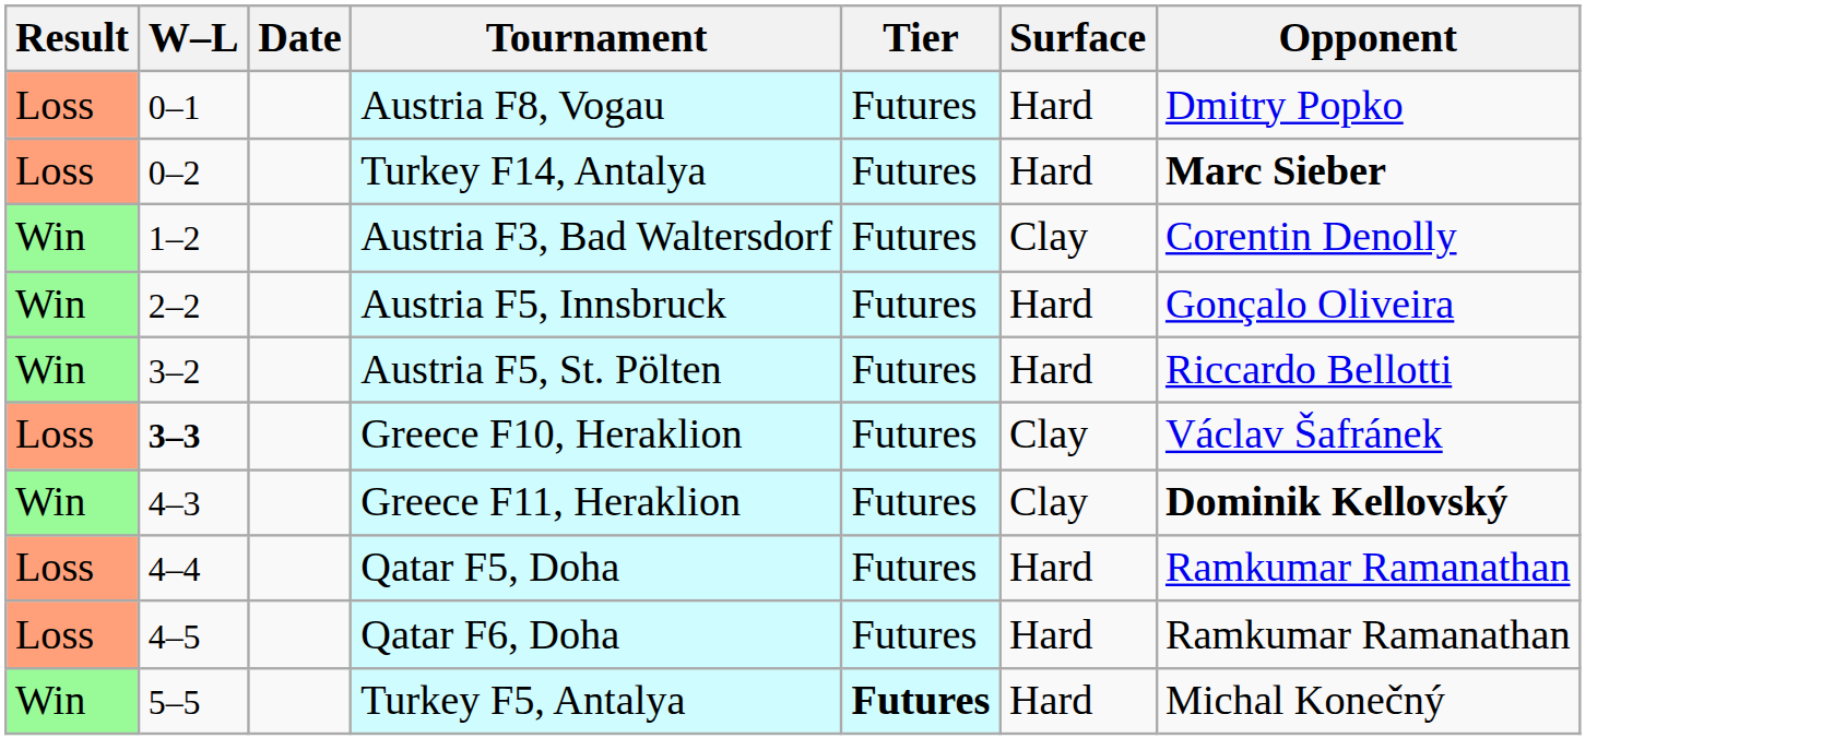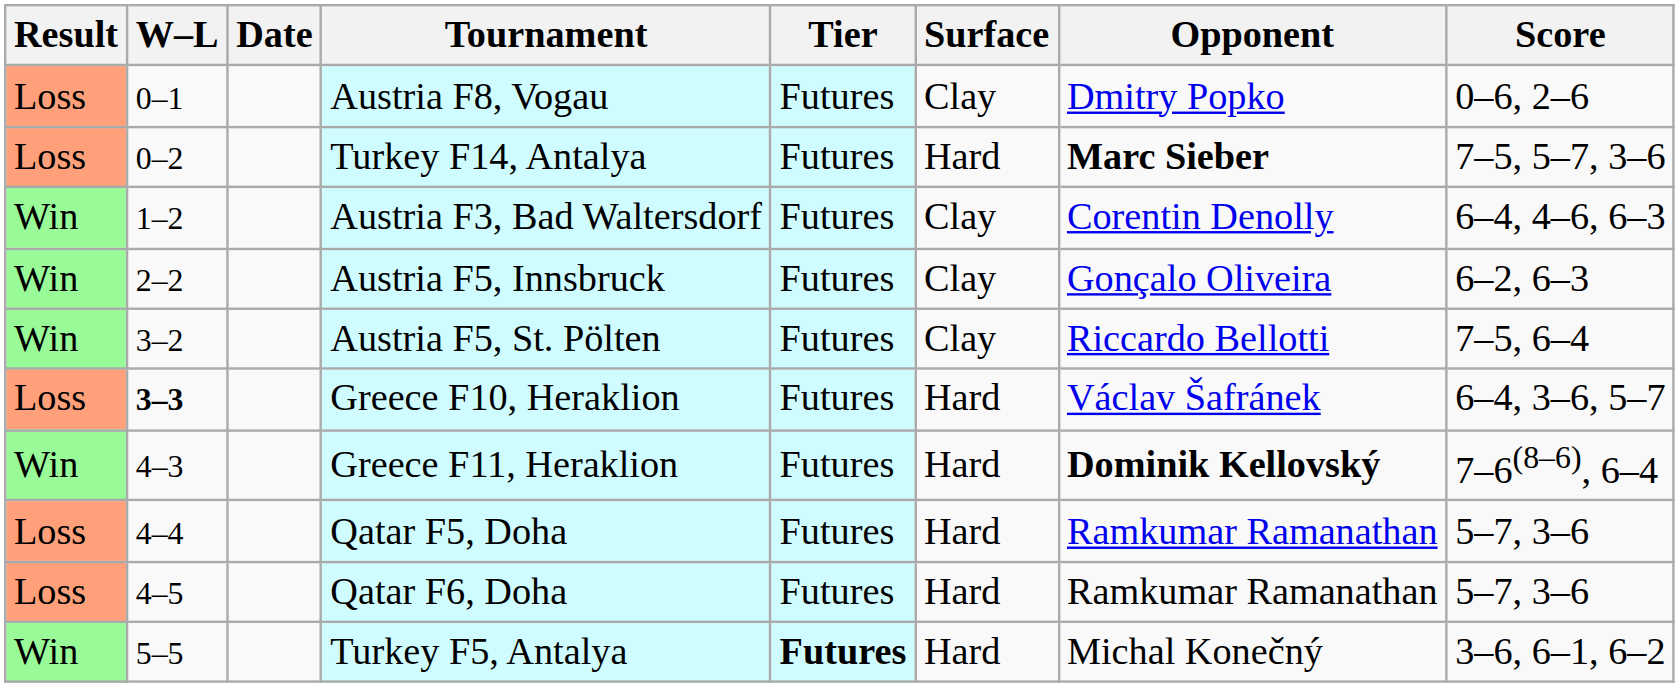+ column: Score | 0–6, 2–6 | 7–5, 5–7, 3–6 | 6–4, 4–6, 6–3 | 6–2, 6–3 | 7–5, 6–4 | 6–4, 3–6, 5–7 | 7–6(8–6), 6–4 | 5–7, 3–6 | 5–7, 3–6 | 3–6, 6–1, 6–2
Austria F8, Vogau | Surface: Hard -> Clay
Austria F5, Innsbruck | Surface: Hard -> Clay
Austria F5, St. Pölten | Surface: Hard -> Clay
Greece F10, Heraklion | Surface: Clay -> Hard
Greece F11, Heraklion | Surface: Clay -> Hard
